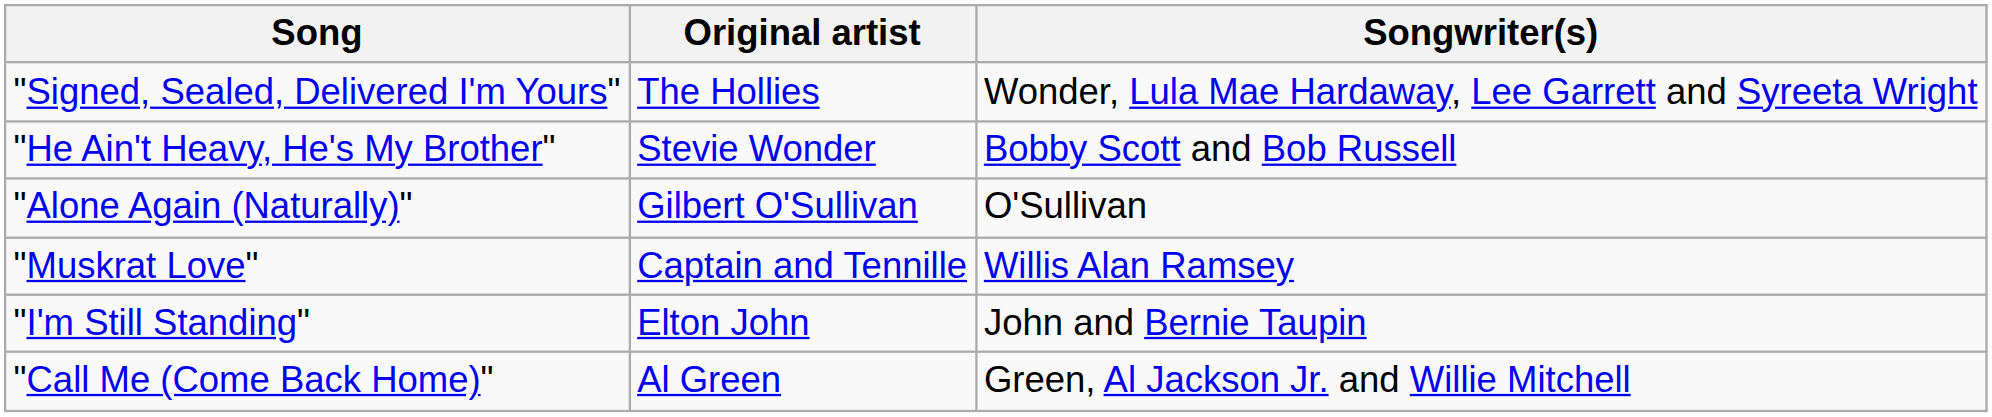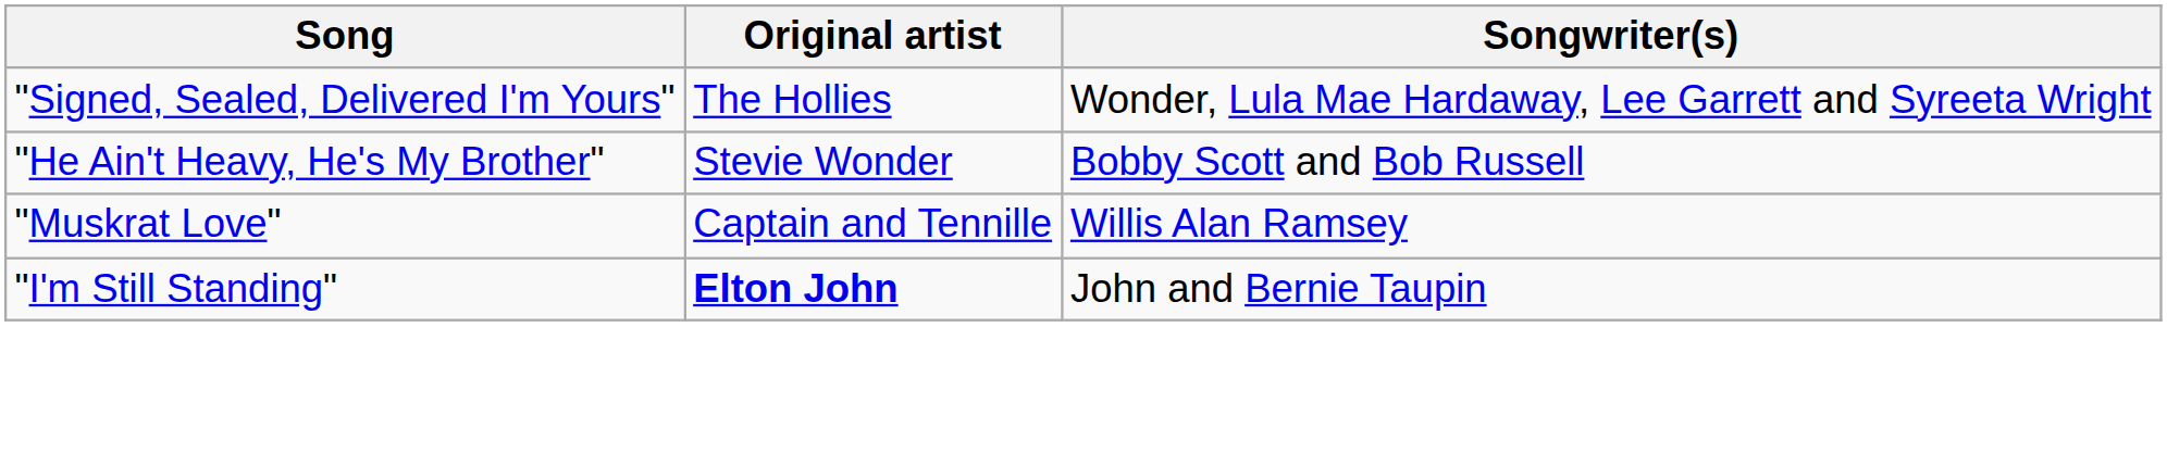- row: "Alone Again (Naturally)" | Gilbert O'Sullivan | O'Sullivan
"I'm Still Standing" | Original artist: normal -> bold
- row: "Call Me (Come Back Home)" | Al Green | Green, Al Jackson Jr. and Willie Mitchell
